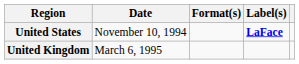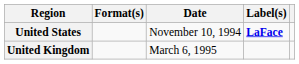columns swapped: Date <-> Format(s)
